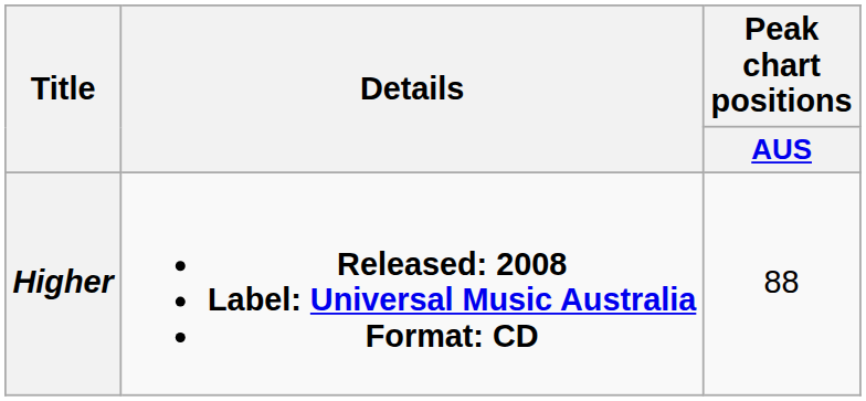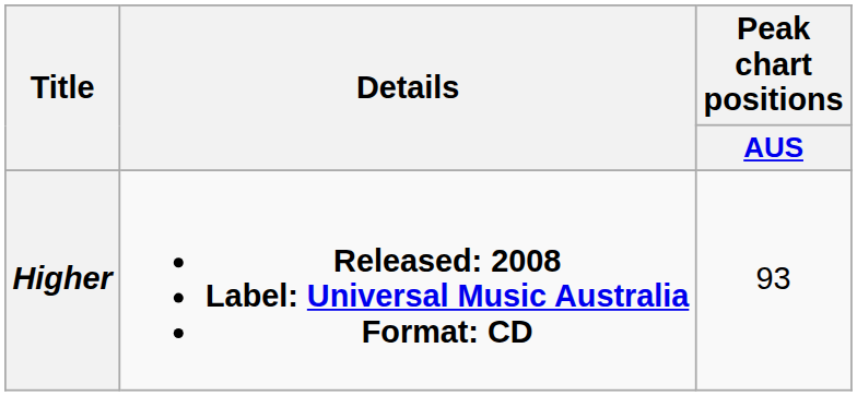Higher | Peak chart positions / AUS: 88 -> 93
